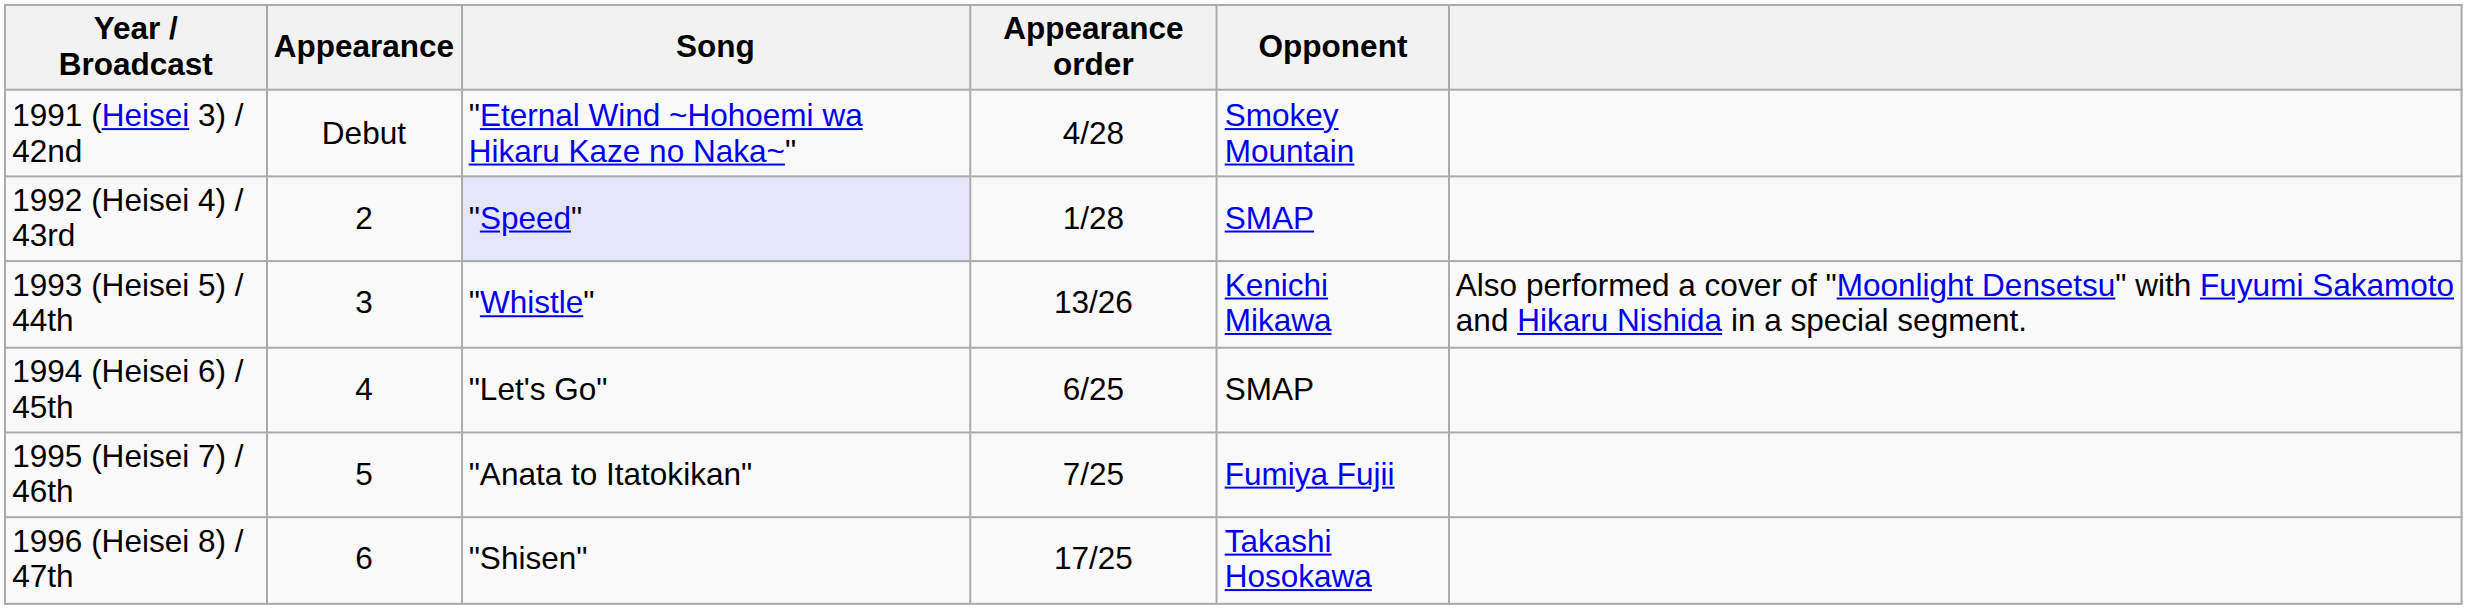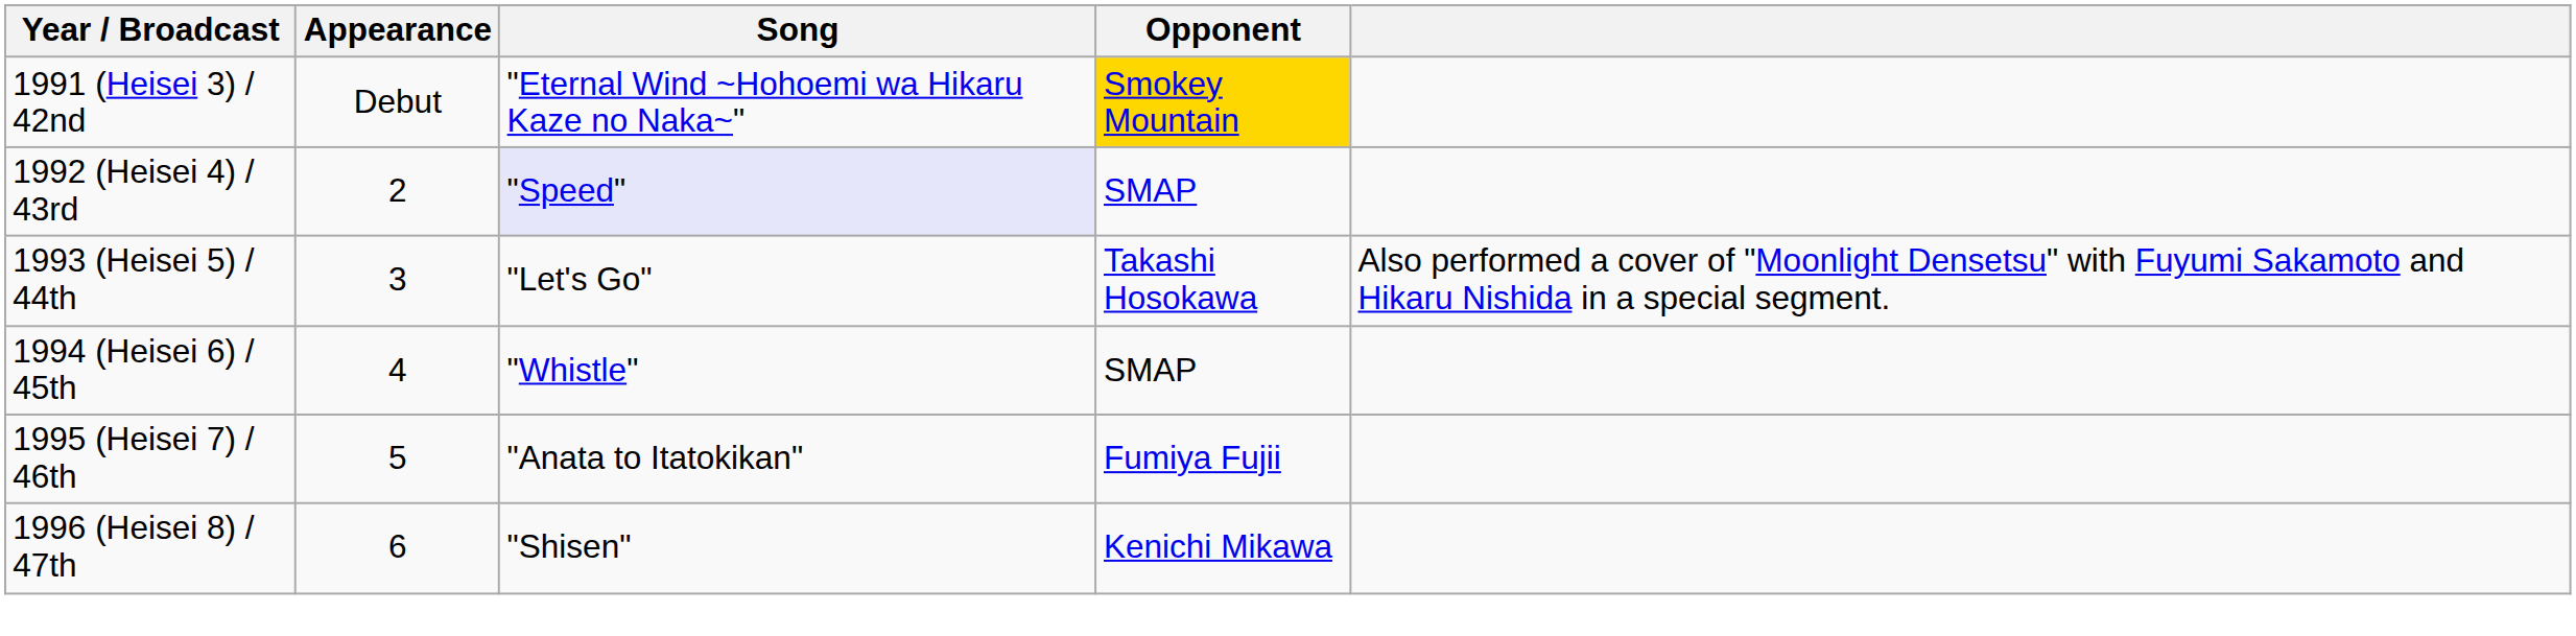- column: Appearance order | 4/28 | 1/28 | 13/26 | 6/25 | 7/25 | 17/25
1991 (Heisei 3) / 42nd | Opponent: no background -> gold background
1993 (Heisei 5) / 44th | Song: "Whistle" -> "Let's Go"
1993 (Heisei 5) / 44th | Opponent: Kenichi Mikawa -> Takashi Hosokawa
1994 (Heisei 6) / 45th | Song: "Let's Go" -> "Whistle"
1996 (Heisei 8) / 47th | Opponent: Takashi Hosokawa -> Kenichi Mikawa
